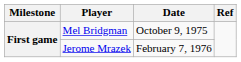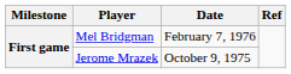Mel Bridgman | Date: October 9, 1975 -> February 7, 1976
Jerome Mrazek | Date: February 7, 1976 -> October 9, 1975
